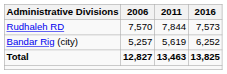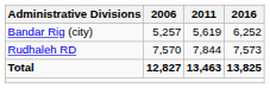rows swapped: Rudhaleh RD <-> Bandar Rig (city)
